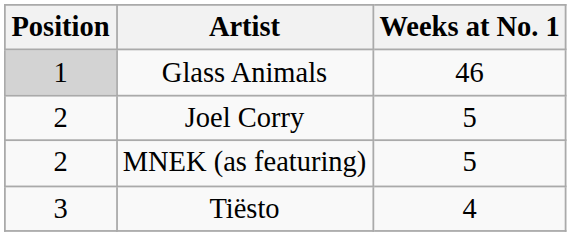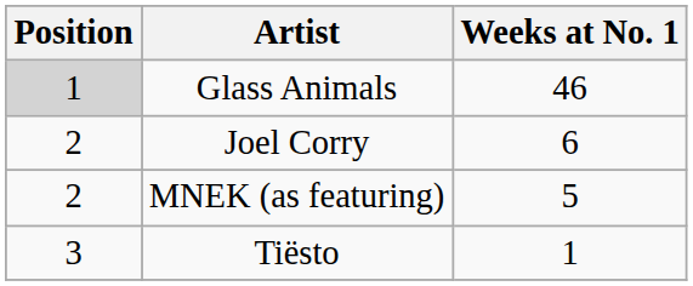Joel Corry | Weeks at No. 1: 5 -> 6
Tiësto | Weeks at No. 1: 4 -> 1
